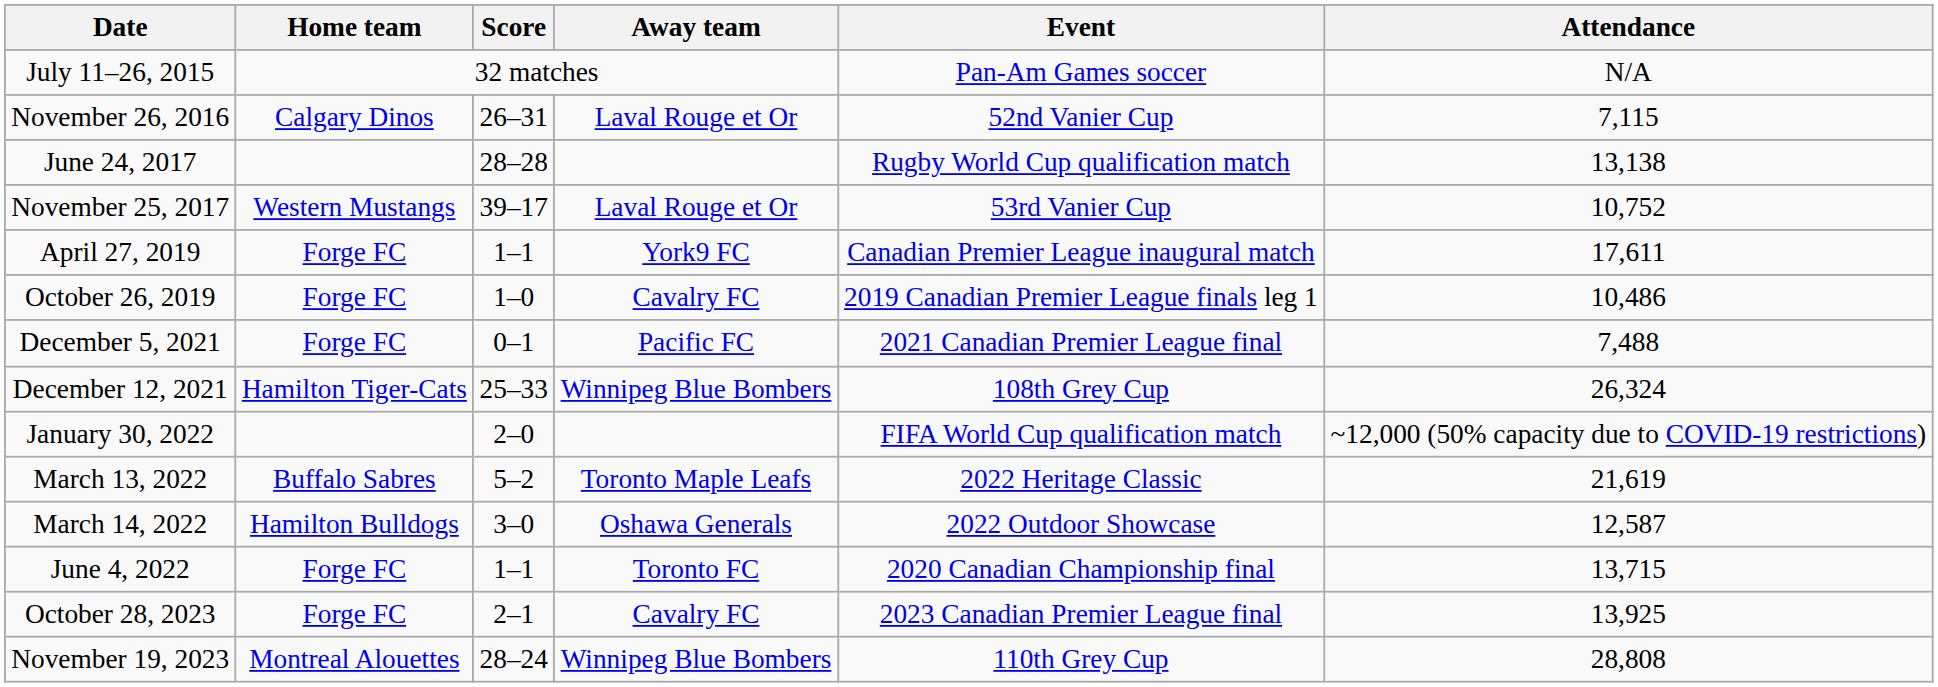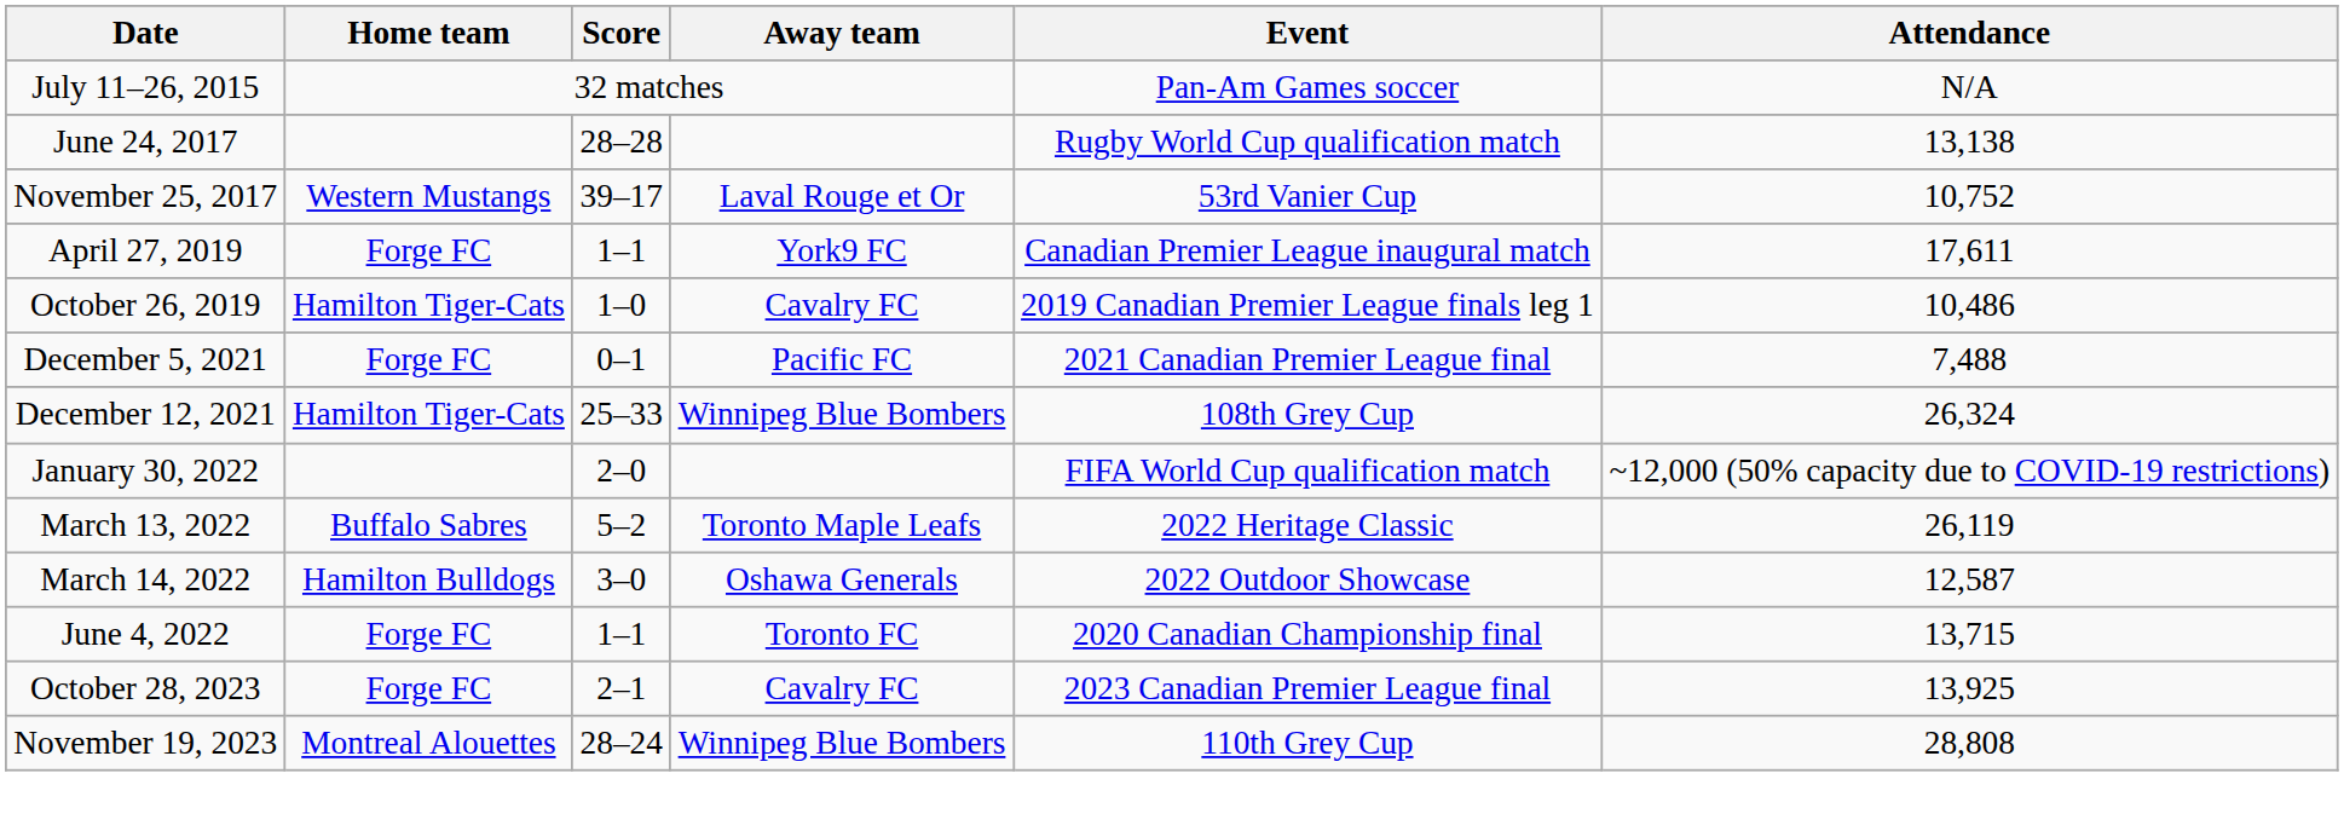- row: November 26, 2016 | Calgary Dinos | 26–31 | Laval Rouge et Or | 52nd Vanier Cup | 7,115
October 26, 2019 | Home team: Forge FC -> Hamilton Tiger-Cats
March 13, 2022 | Attendance: 21,619 -> 26,119
